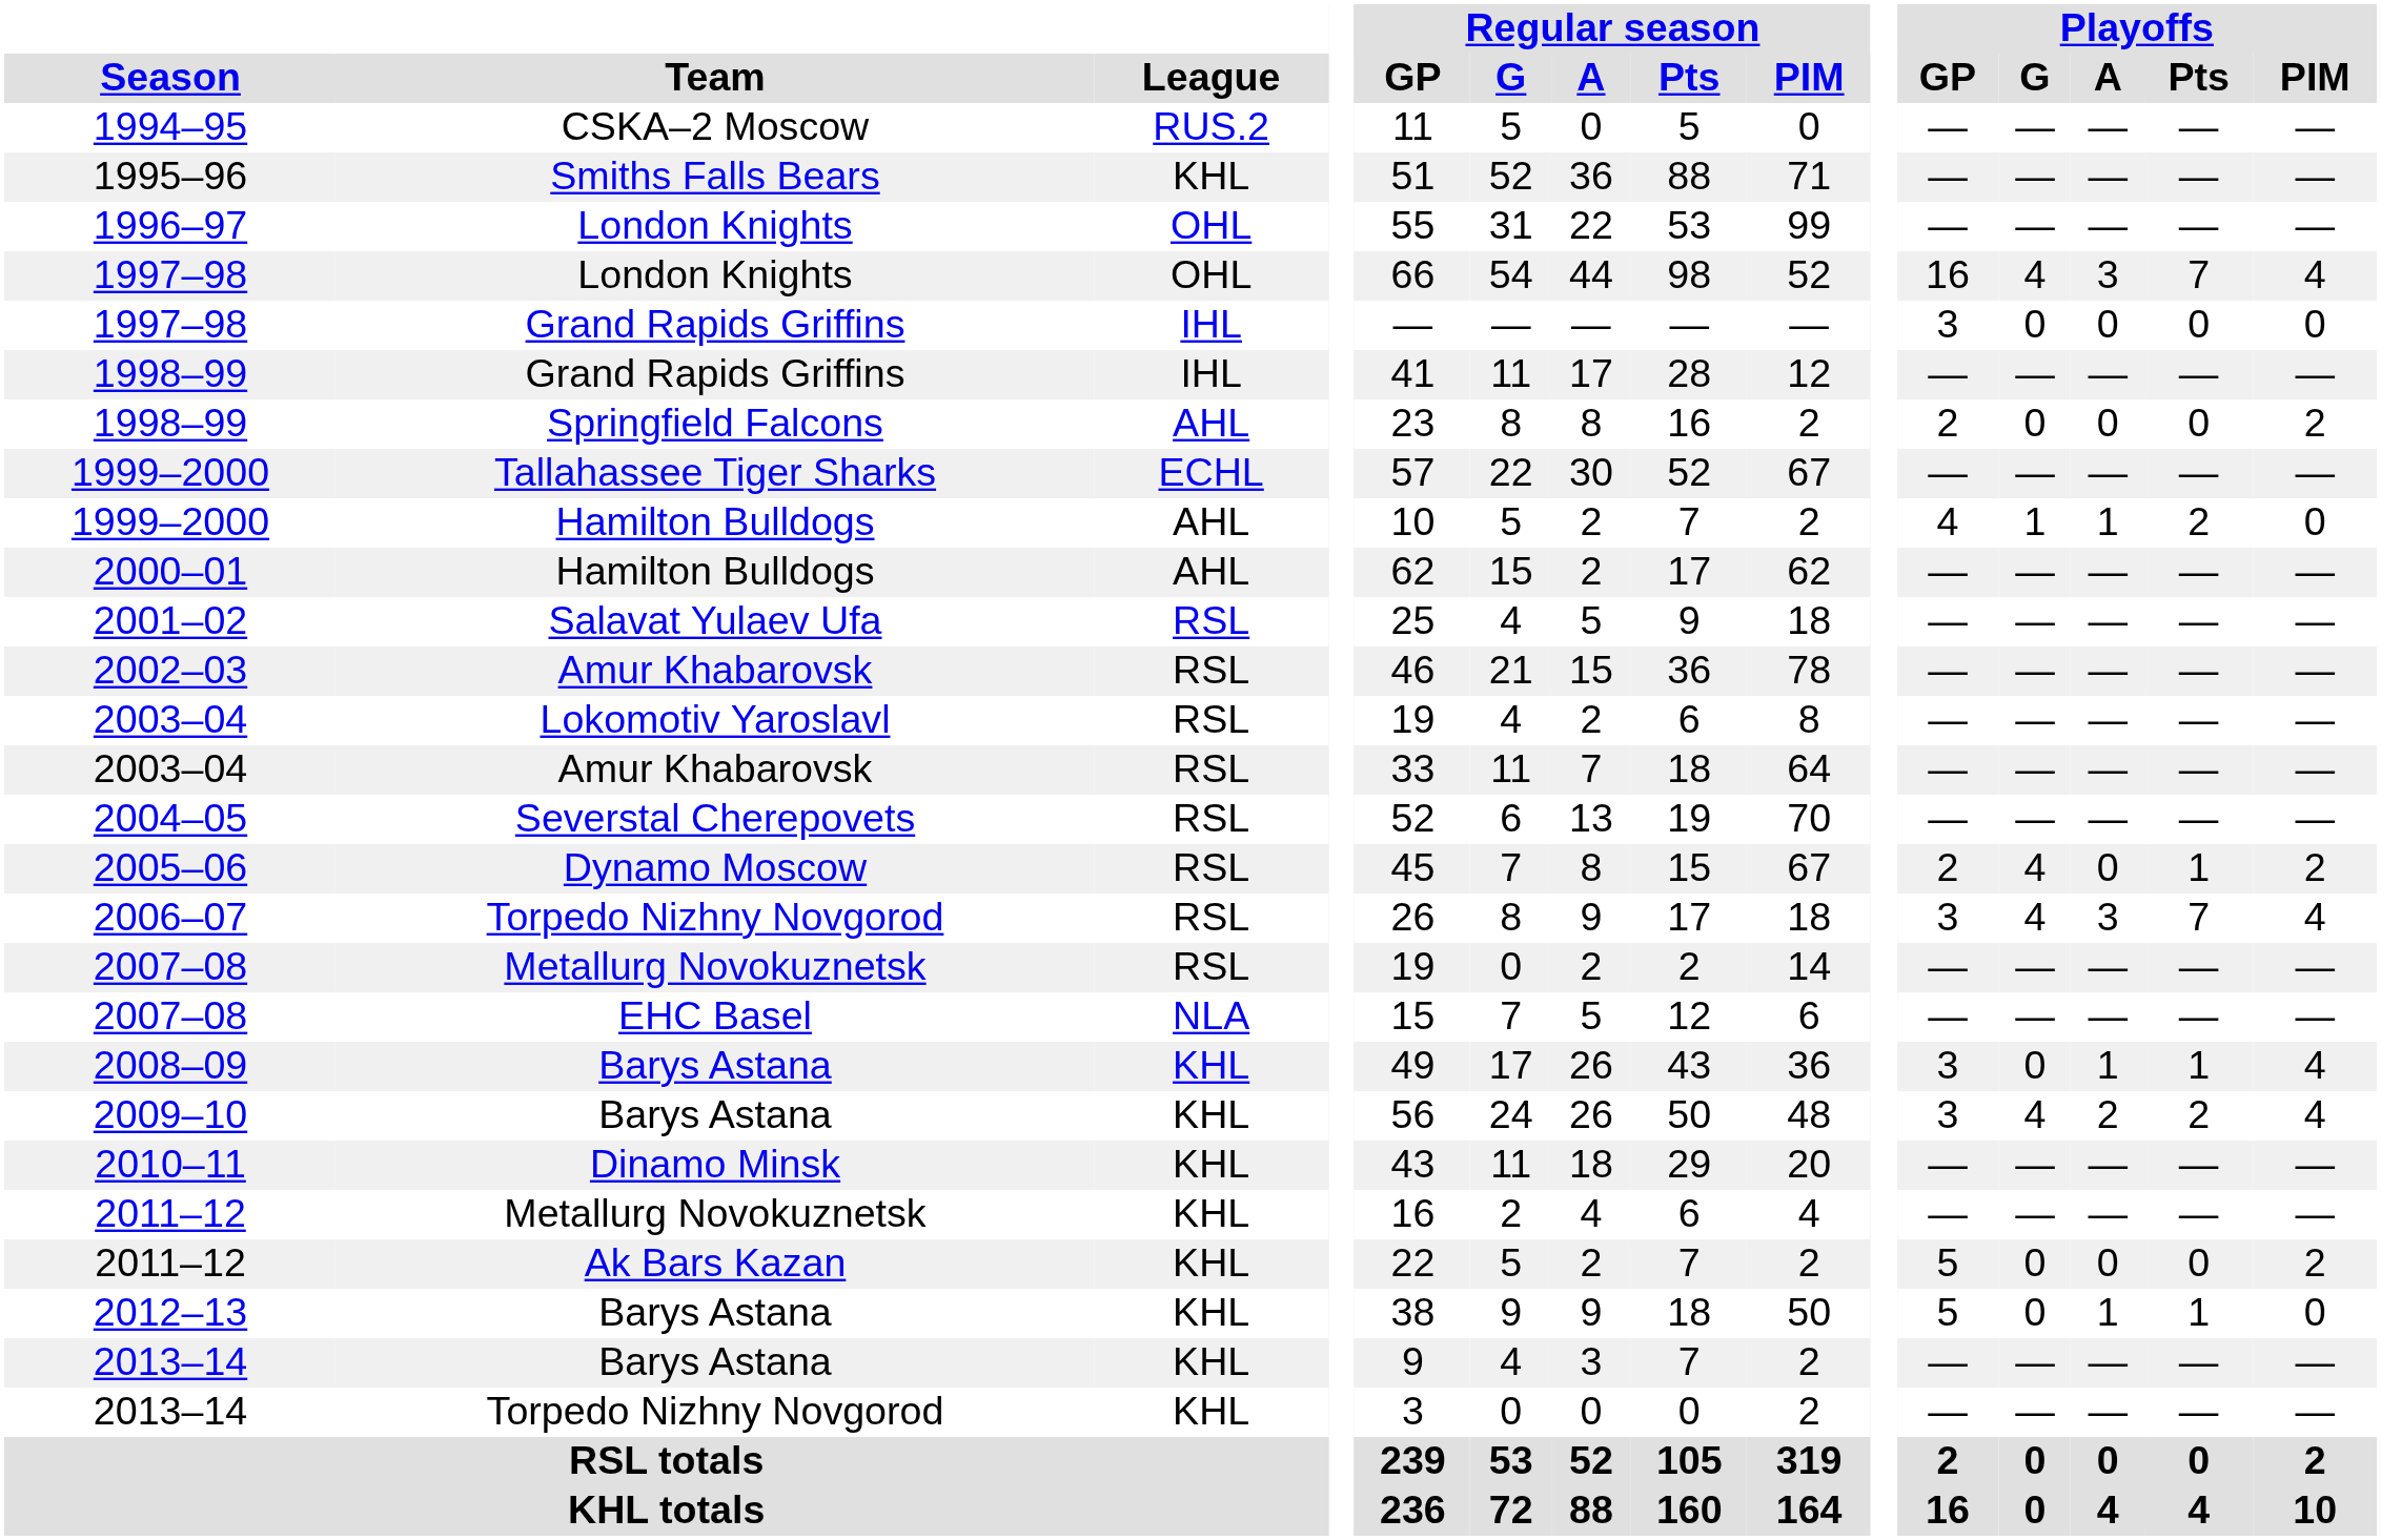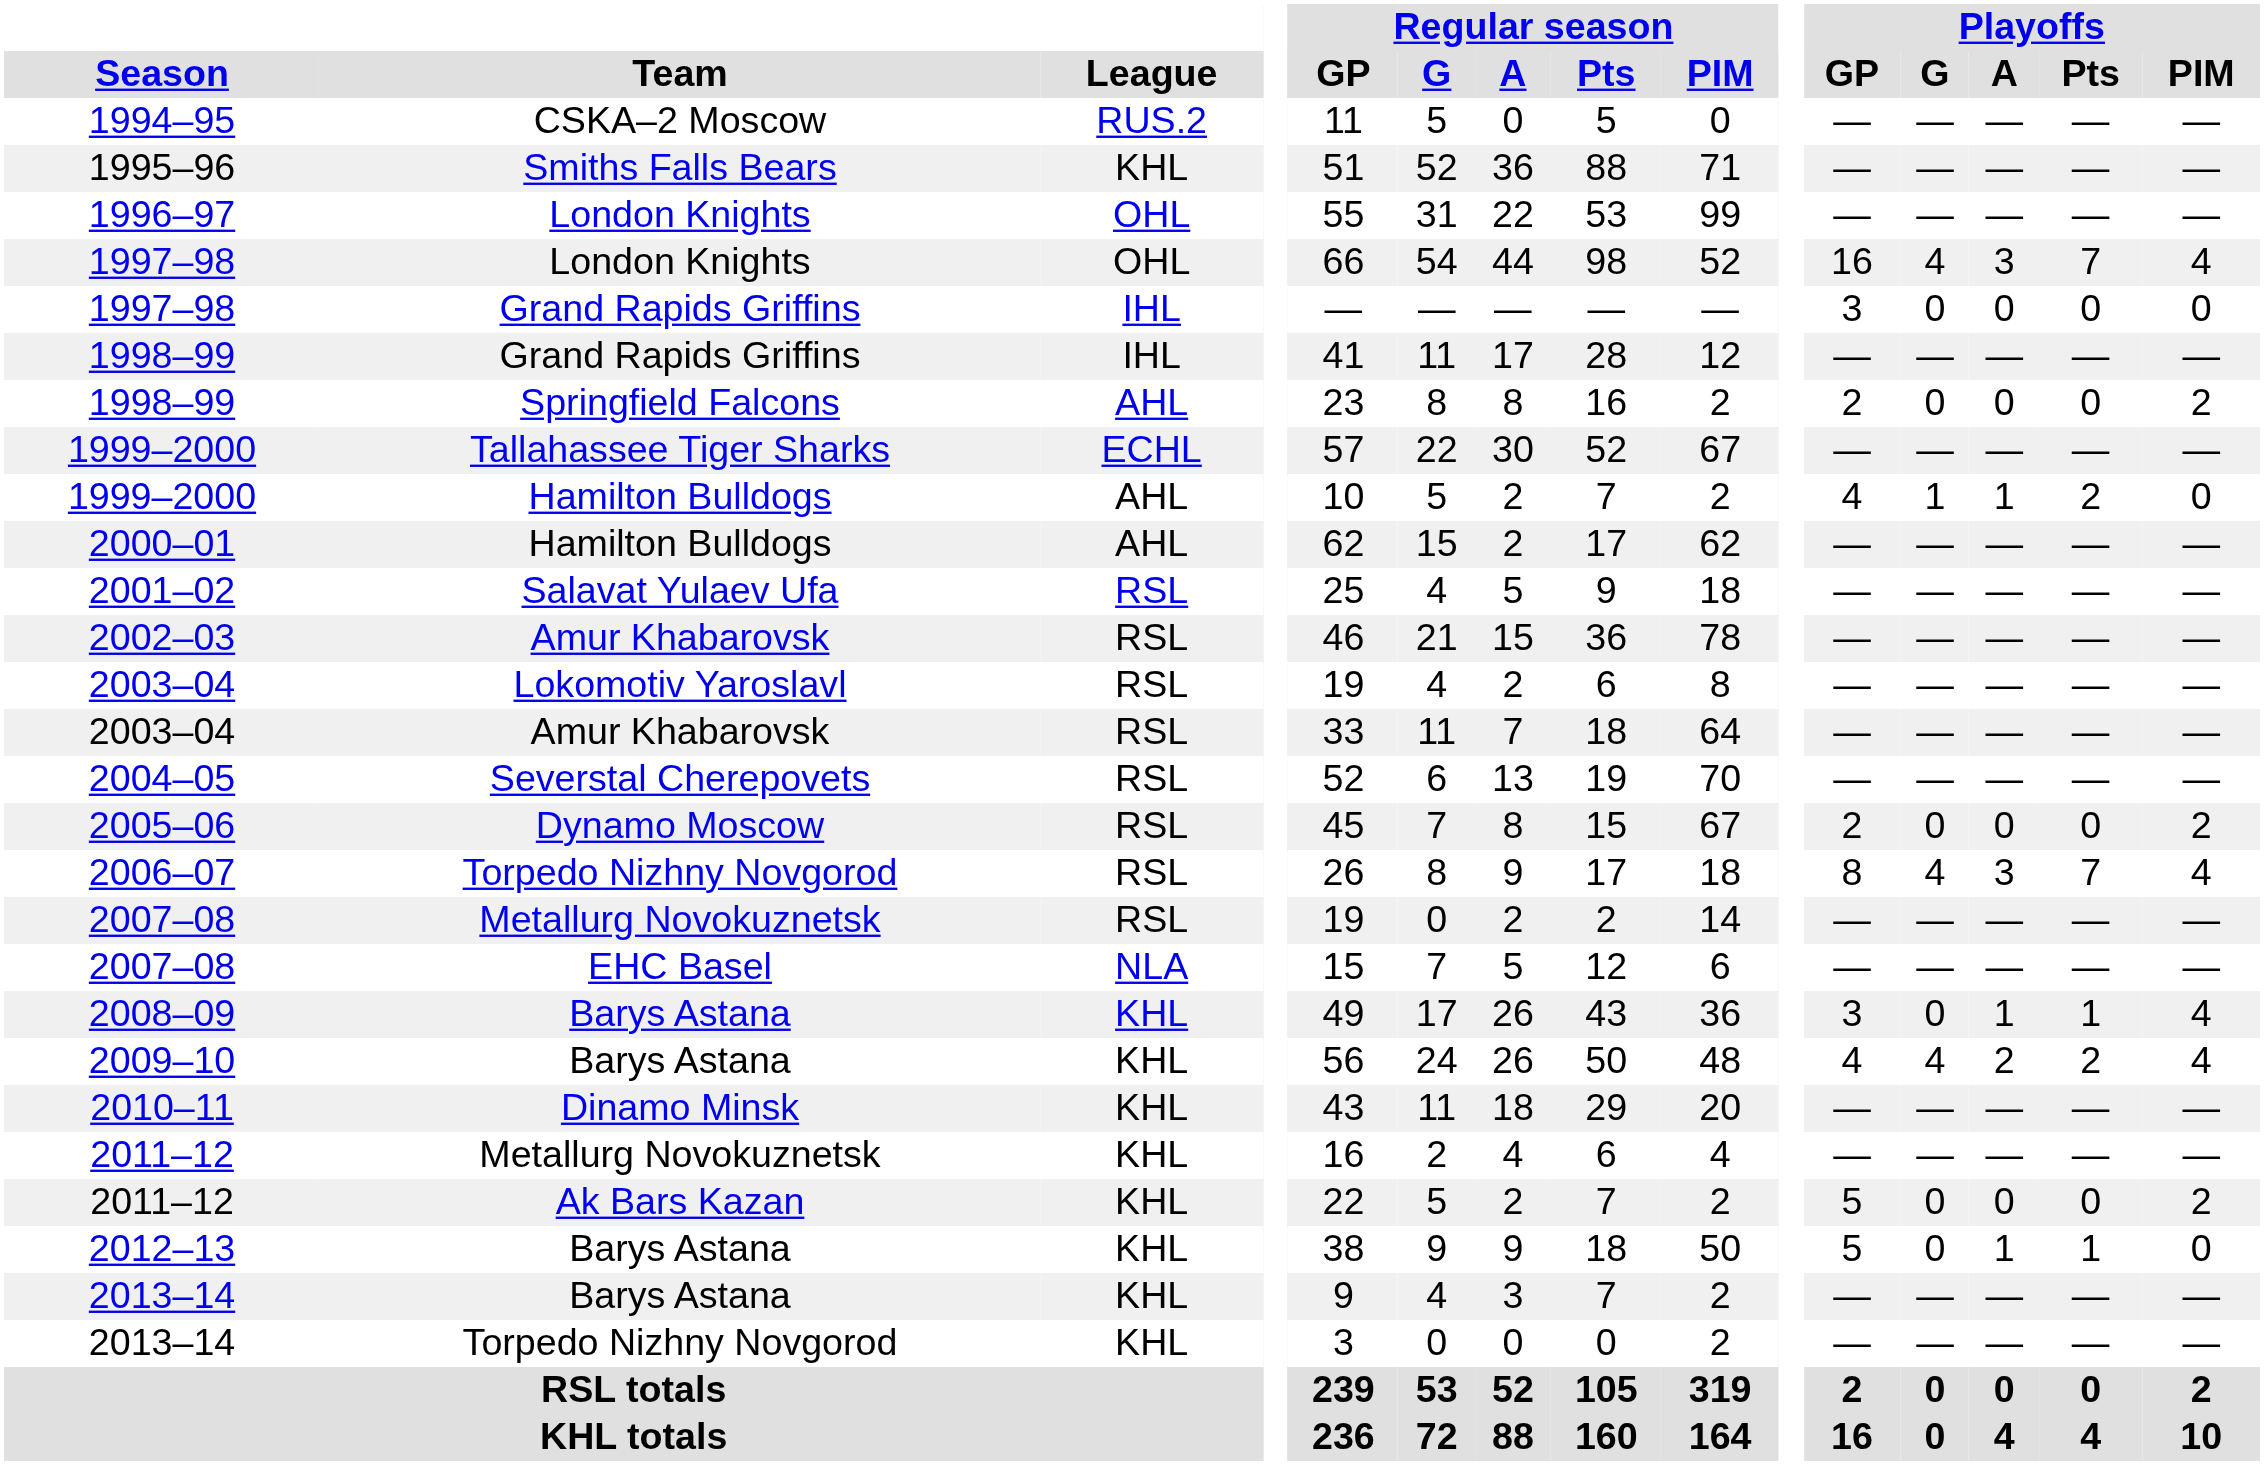2005–06 | Playoffs / G: 4 -> 0
2005–06 | Playoffs / Pts: 1 -> 0
2006–07 | Playoffs / GP: 3 -> 8
2009–10 | Playoffs / GP: 3 -> 4
